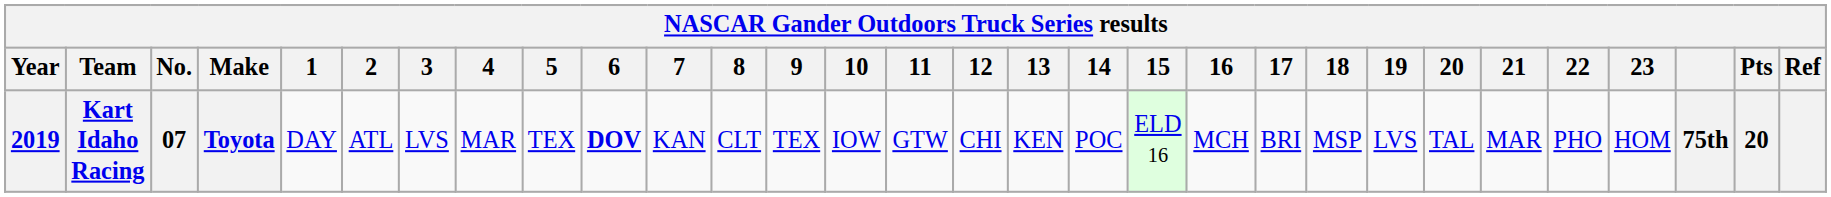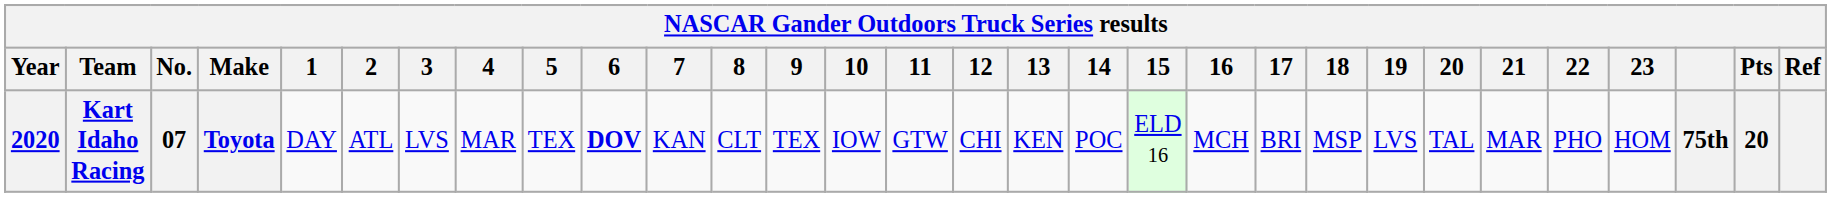Kart Idaho Racing | Year: 2019 -> 2020
